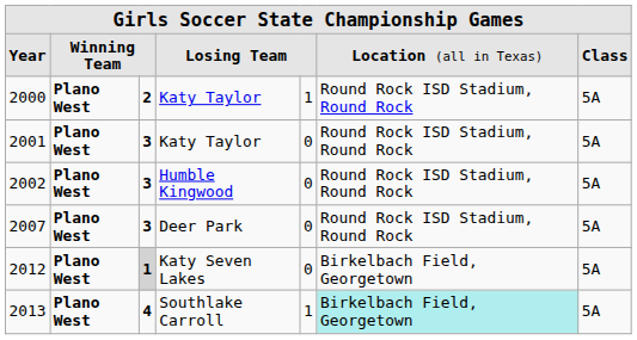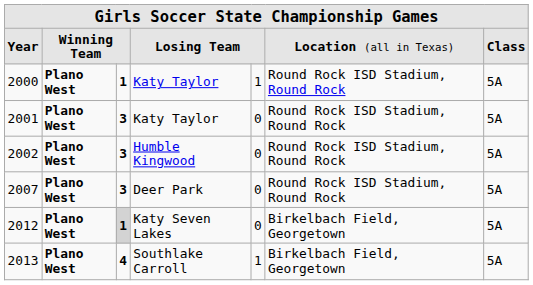2000 | column 3: 2 -> 1
2013 | column 6: paleturquoise background -> no background
